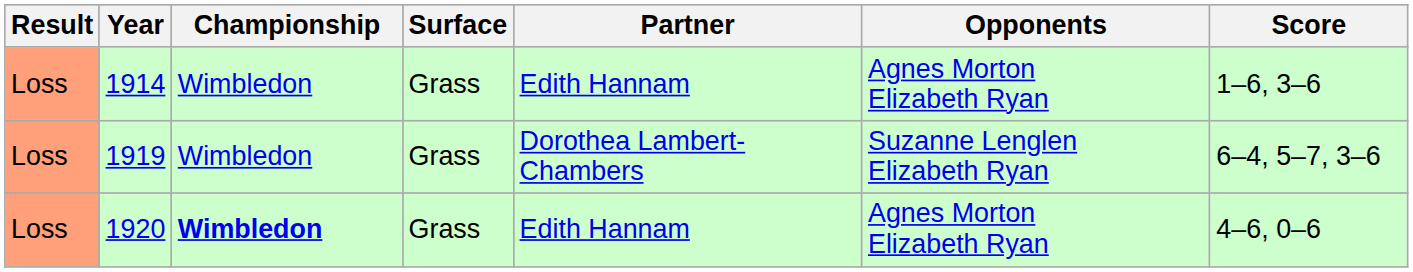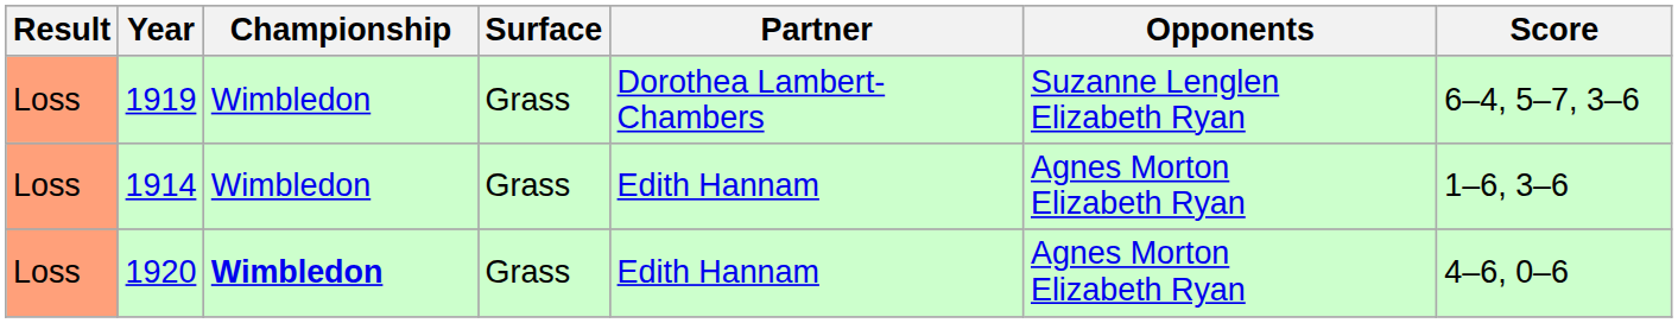rows swapped: 1914 <-> 1919
